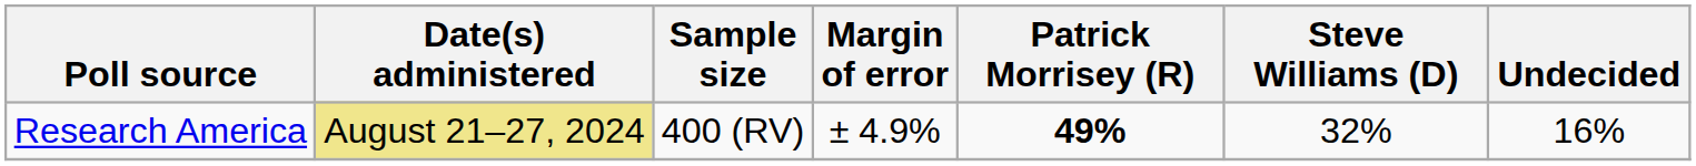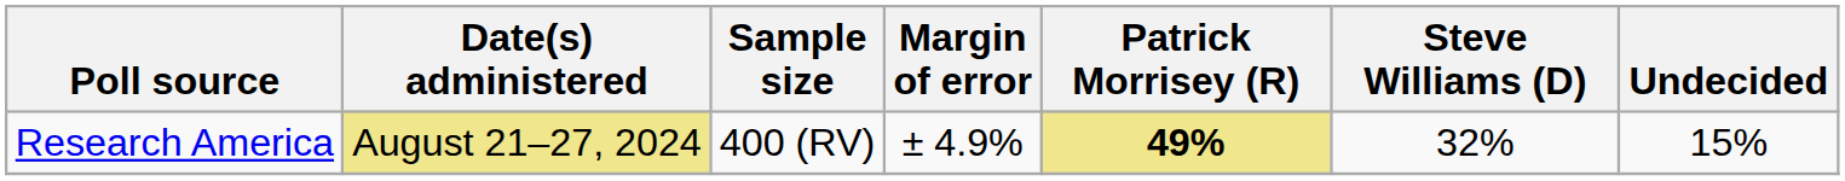Research America | Patrick Morrisey (R): no background -> khaki background
Research America | Undecided: 16% -> 15%
